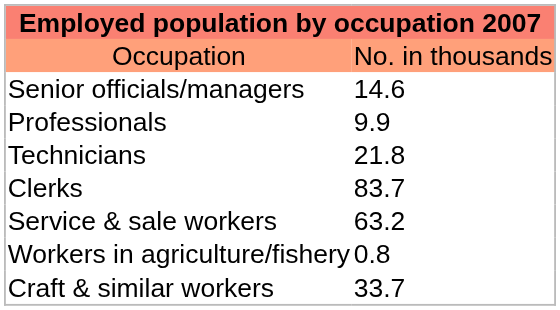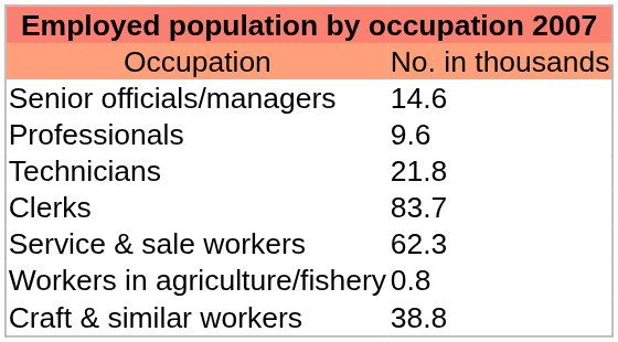Professionals | column 2: 9.9 -> 9.6
Service & sale workers | column 2: 63.2 -> 62.3
Craft & similar workers | column 2: 33.7 -> 38.8
